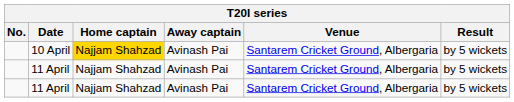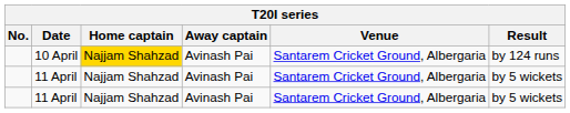10 April | Result: by 5 wickets -> by 124 runs
